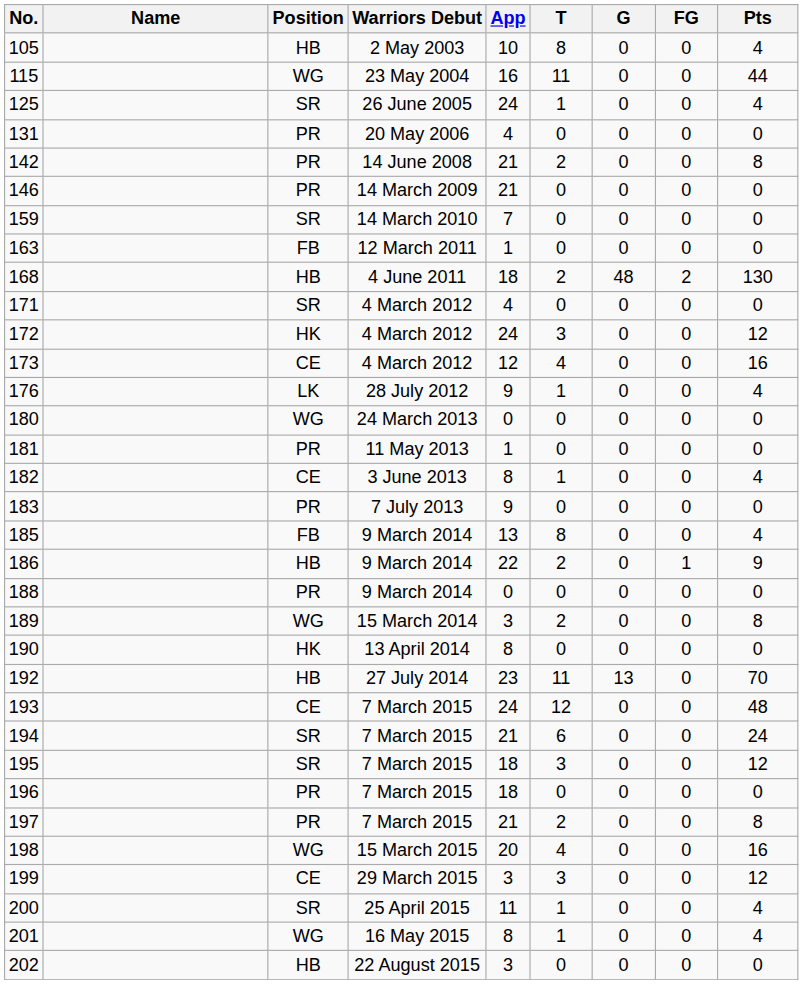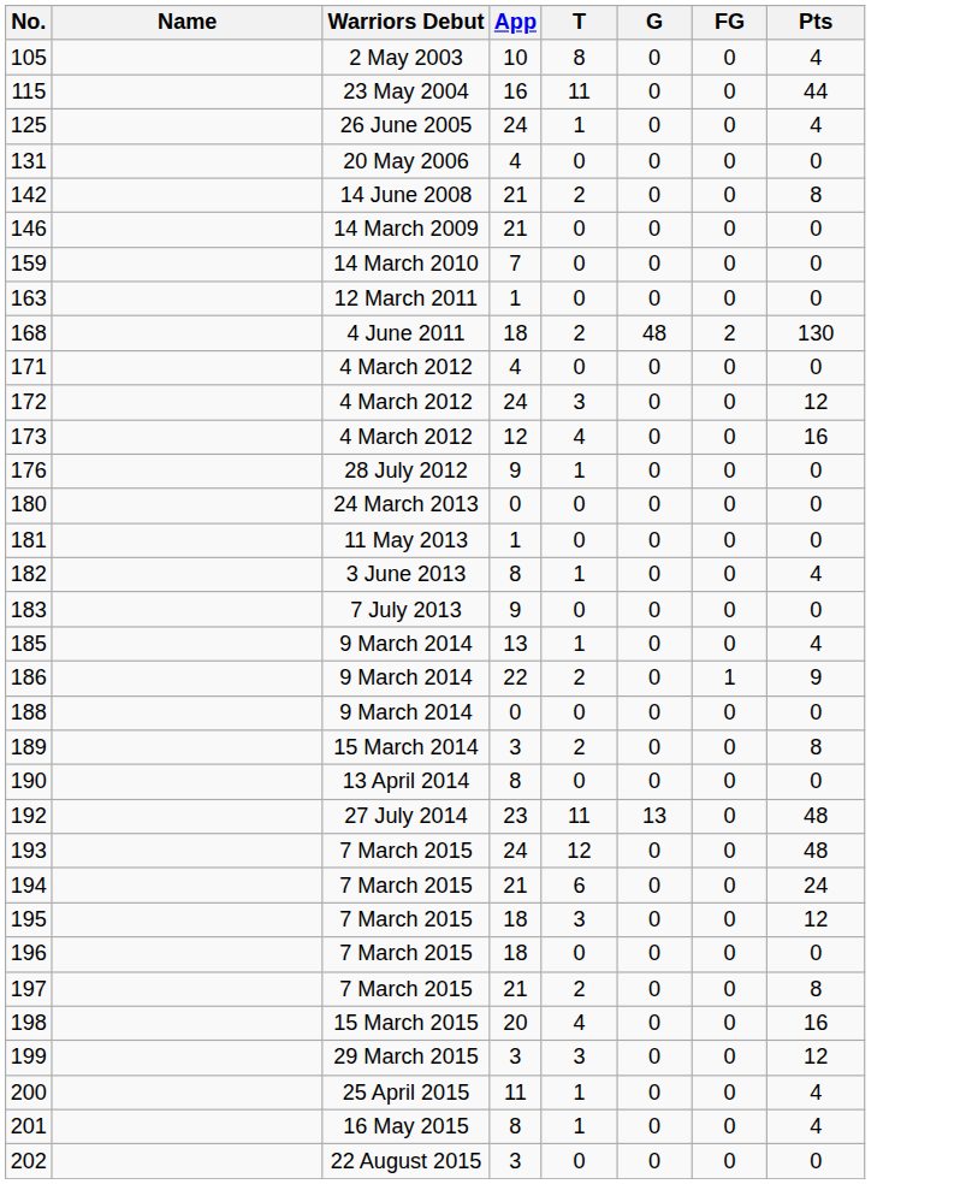- column: Position | HB | WG | SR | PR | PR | PR | SR | FB | HB | SR | HK | CE | LK | WG | PR | CE | PR | FB | HB | PR | WG | HK | HB | CE | SR | SR | PR | PR | WG | CE | SR | WG | HB
176 | Pts: 4 -> 0
185 | T: 8 -> 1
192 | Pts: 70 -> 48
